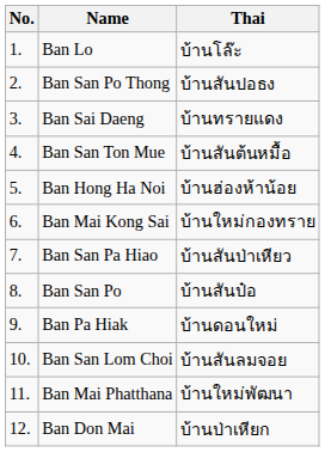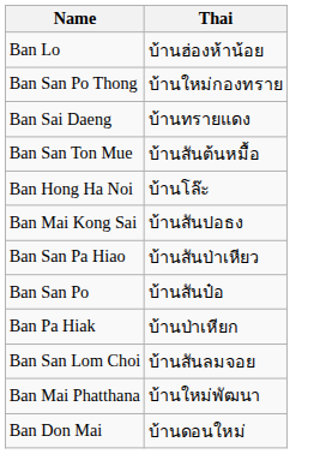- column: No. | 1. | 2. | 3. | 4. | 5. | 6. | 7. | 8. | 9. | 10. | 11. | 12.
Ban Lo | Thai: บ้านโล๊ะ -> บ้านฮ่องห้าน้อย
Ban San Po Thong | Thai: บ้านสันปอธง -> บ้านใหม่กองทราย
Ban Hong Ha Noi | Thai: บ้านฮ่องห้าน้อย -> บ้านโล๊ะ
Ban Mai Kong Sai | Thai: บ้านใหม่กองทราย -> บ้านสันปอธง
Ban Pa Hiak | Thai: บ้านดอนใหม่ -> บ้านป่าเหียก
Ban Don Mai | Thai: บ้านป่าเหียก -> บ้านดอนใหม่
